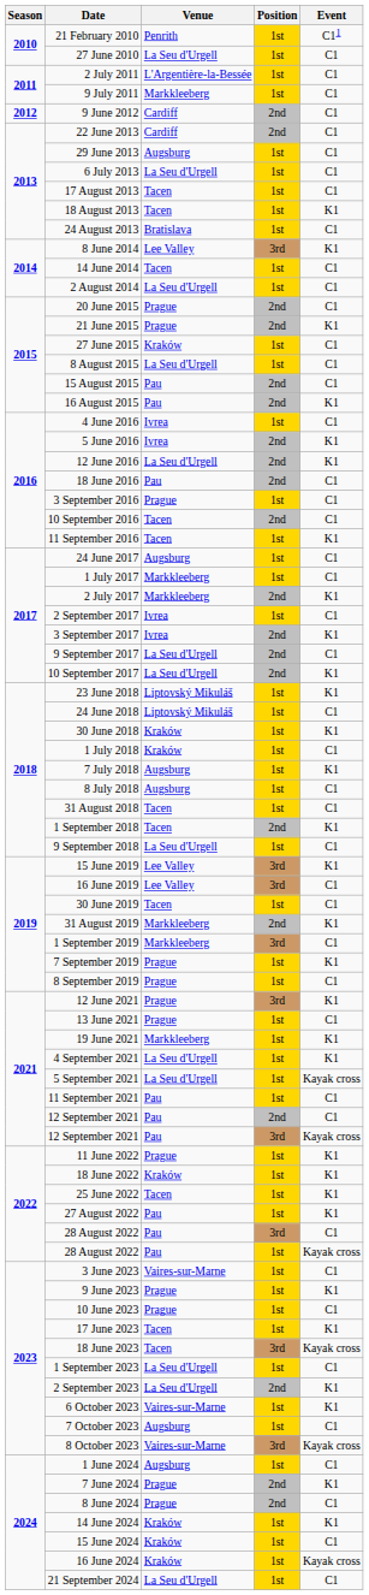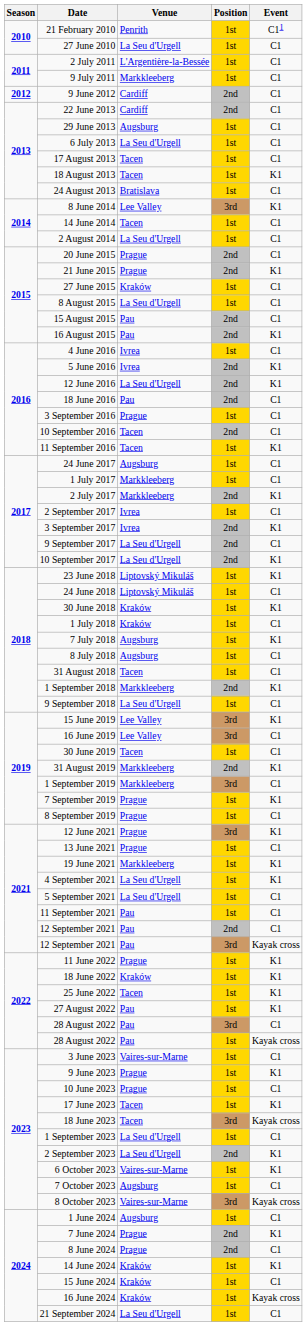1 September 2018 | Venue: Tacen -> Markkleeberg
5 September 2021 | Event: Kayak cross -> C1
